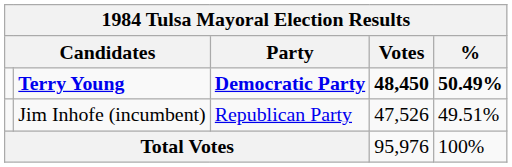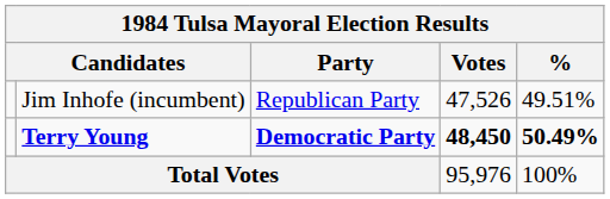rows swapped: Terry Young <-> Jim Inhofe (incumbent)
